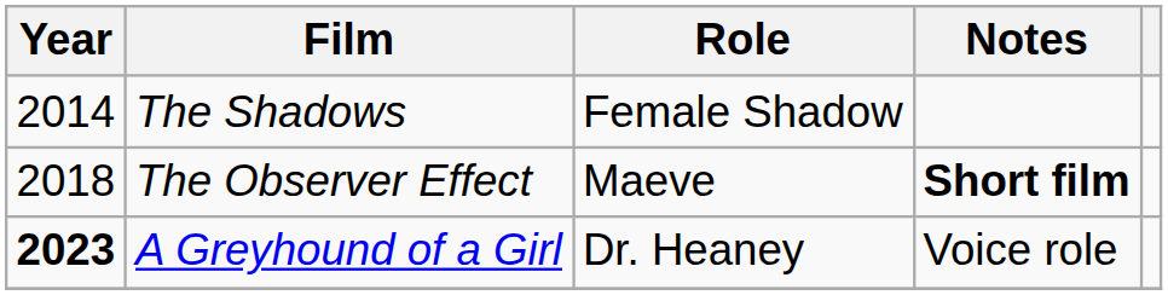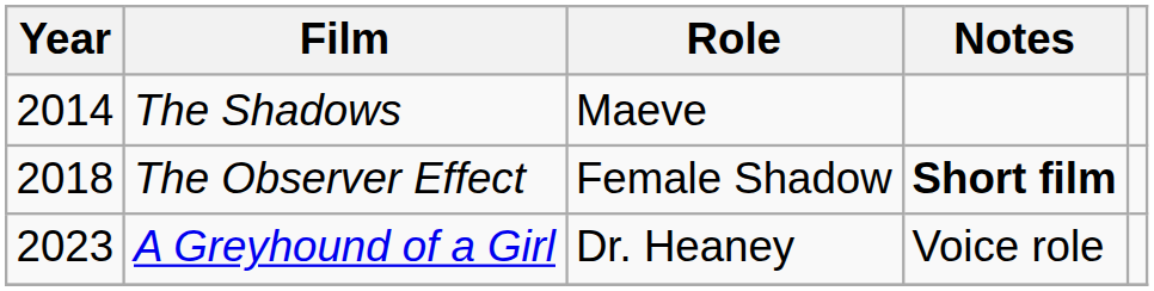The Shadows | Role: Female Shadow -> Maeve
The Observer Effect | Role: Maeve -> Female Shadow
A Greyhound of a Girl | Year: bold -> normal
